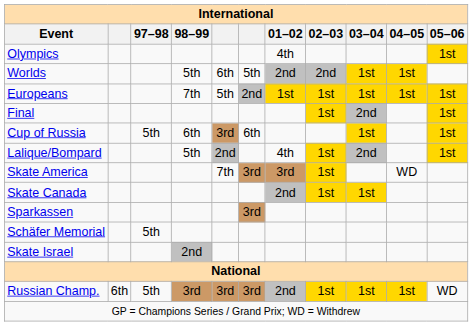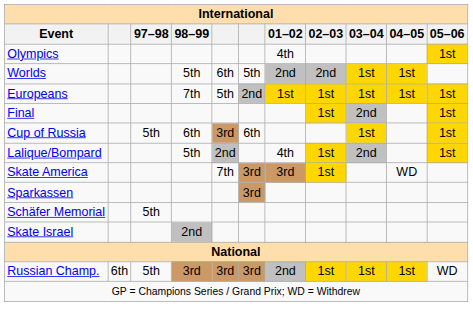- row: Skate Canada | 2nd | 1st | 1st
